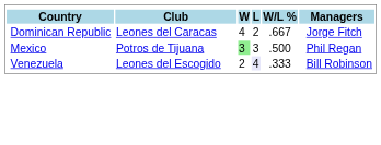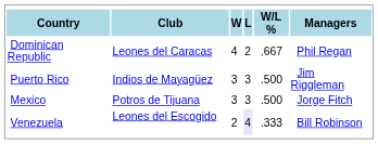Dominican Republic | column 6: Jorge Fitch -> Phil Regan
+ row: Puerto Rico | Indios de Mayagüez | 3 | 3 | .500 | Jim Riggleman
Mexico | column 3: lightgreen background -> no background
Mexico | column 6: Phil Regan -> Jorge Fitch
